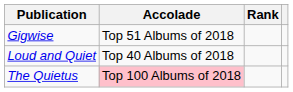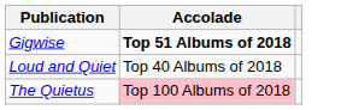- column: Rank
Gigwise | Accolade: normal -> bold
